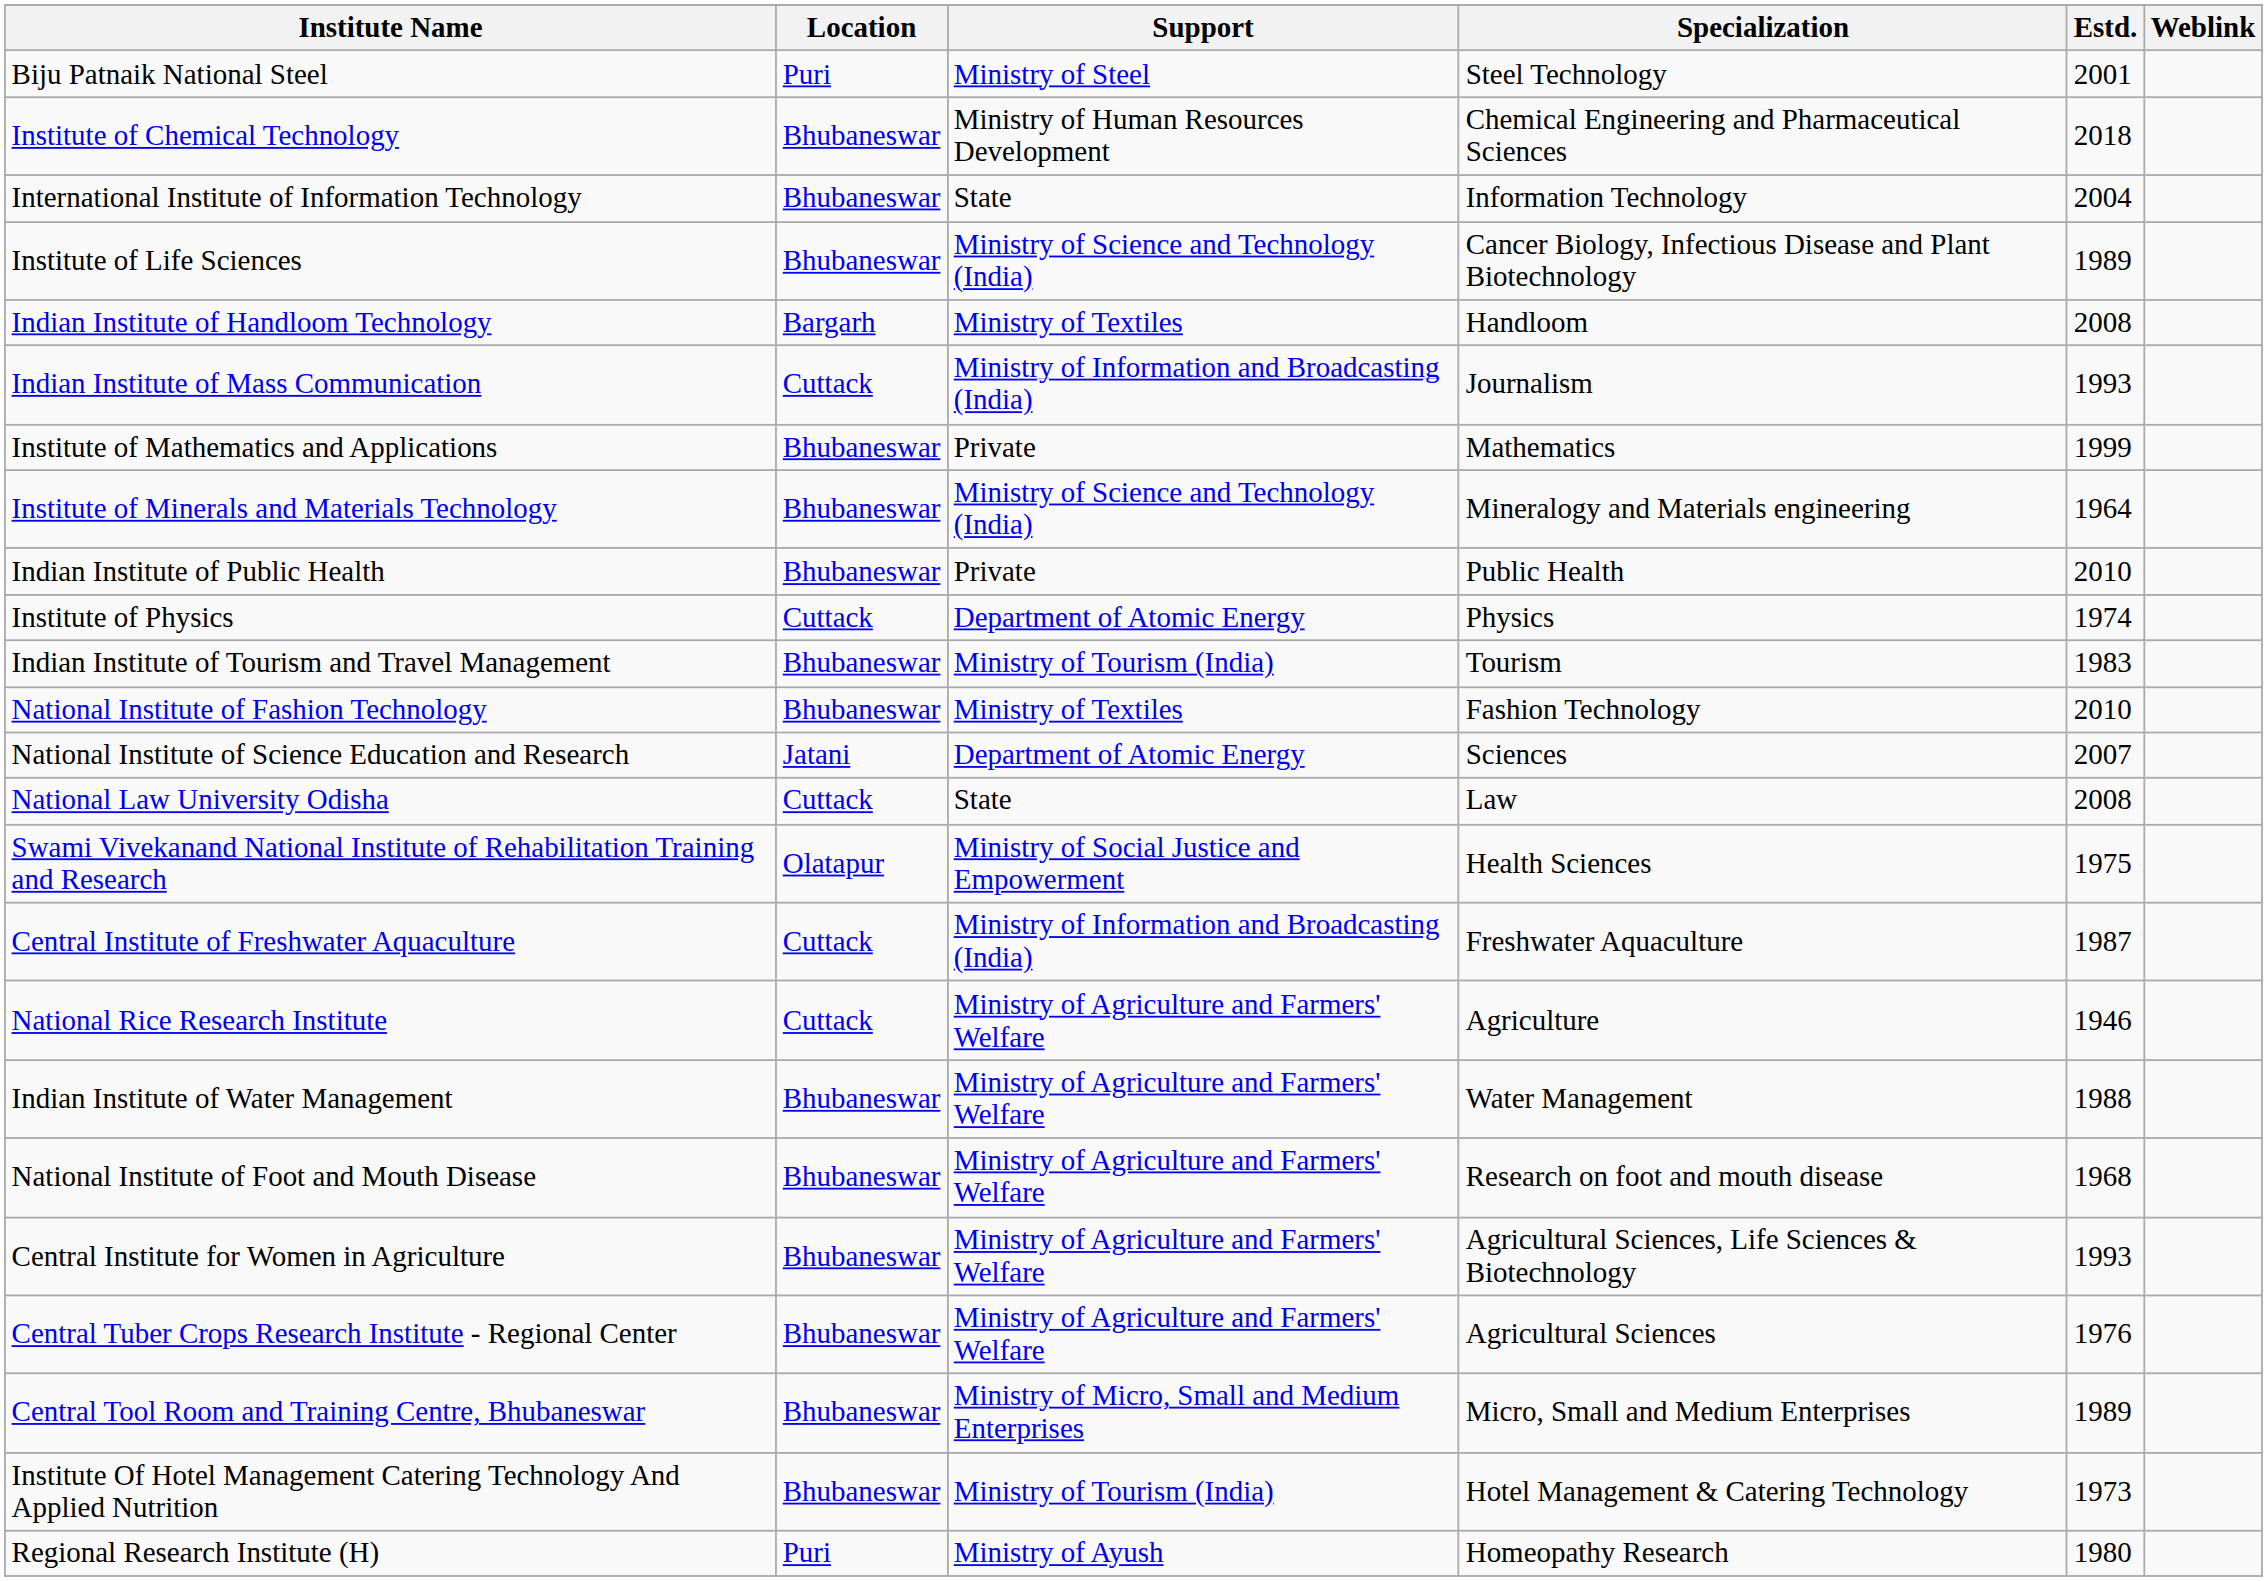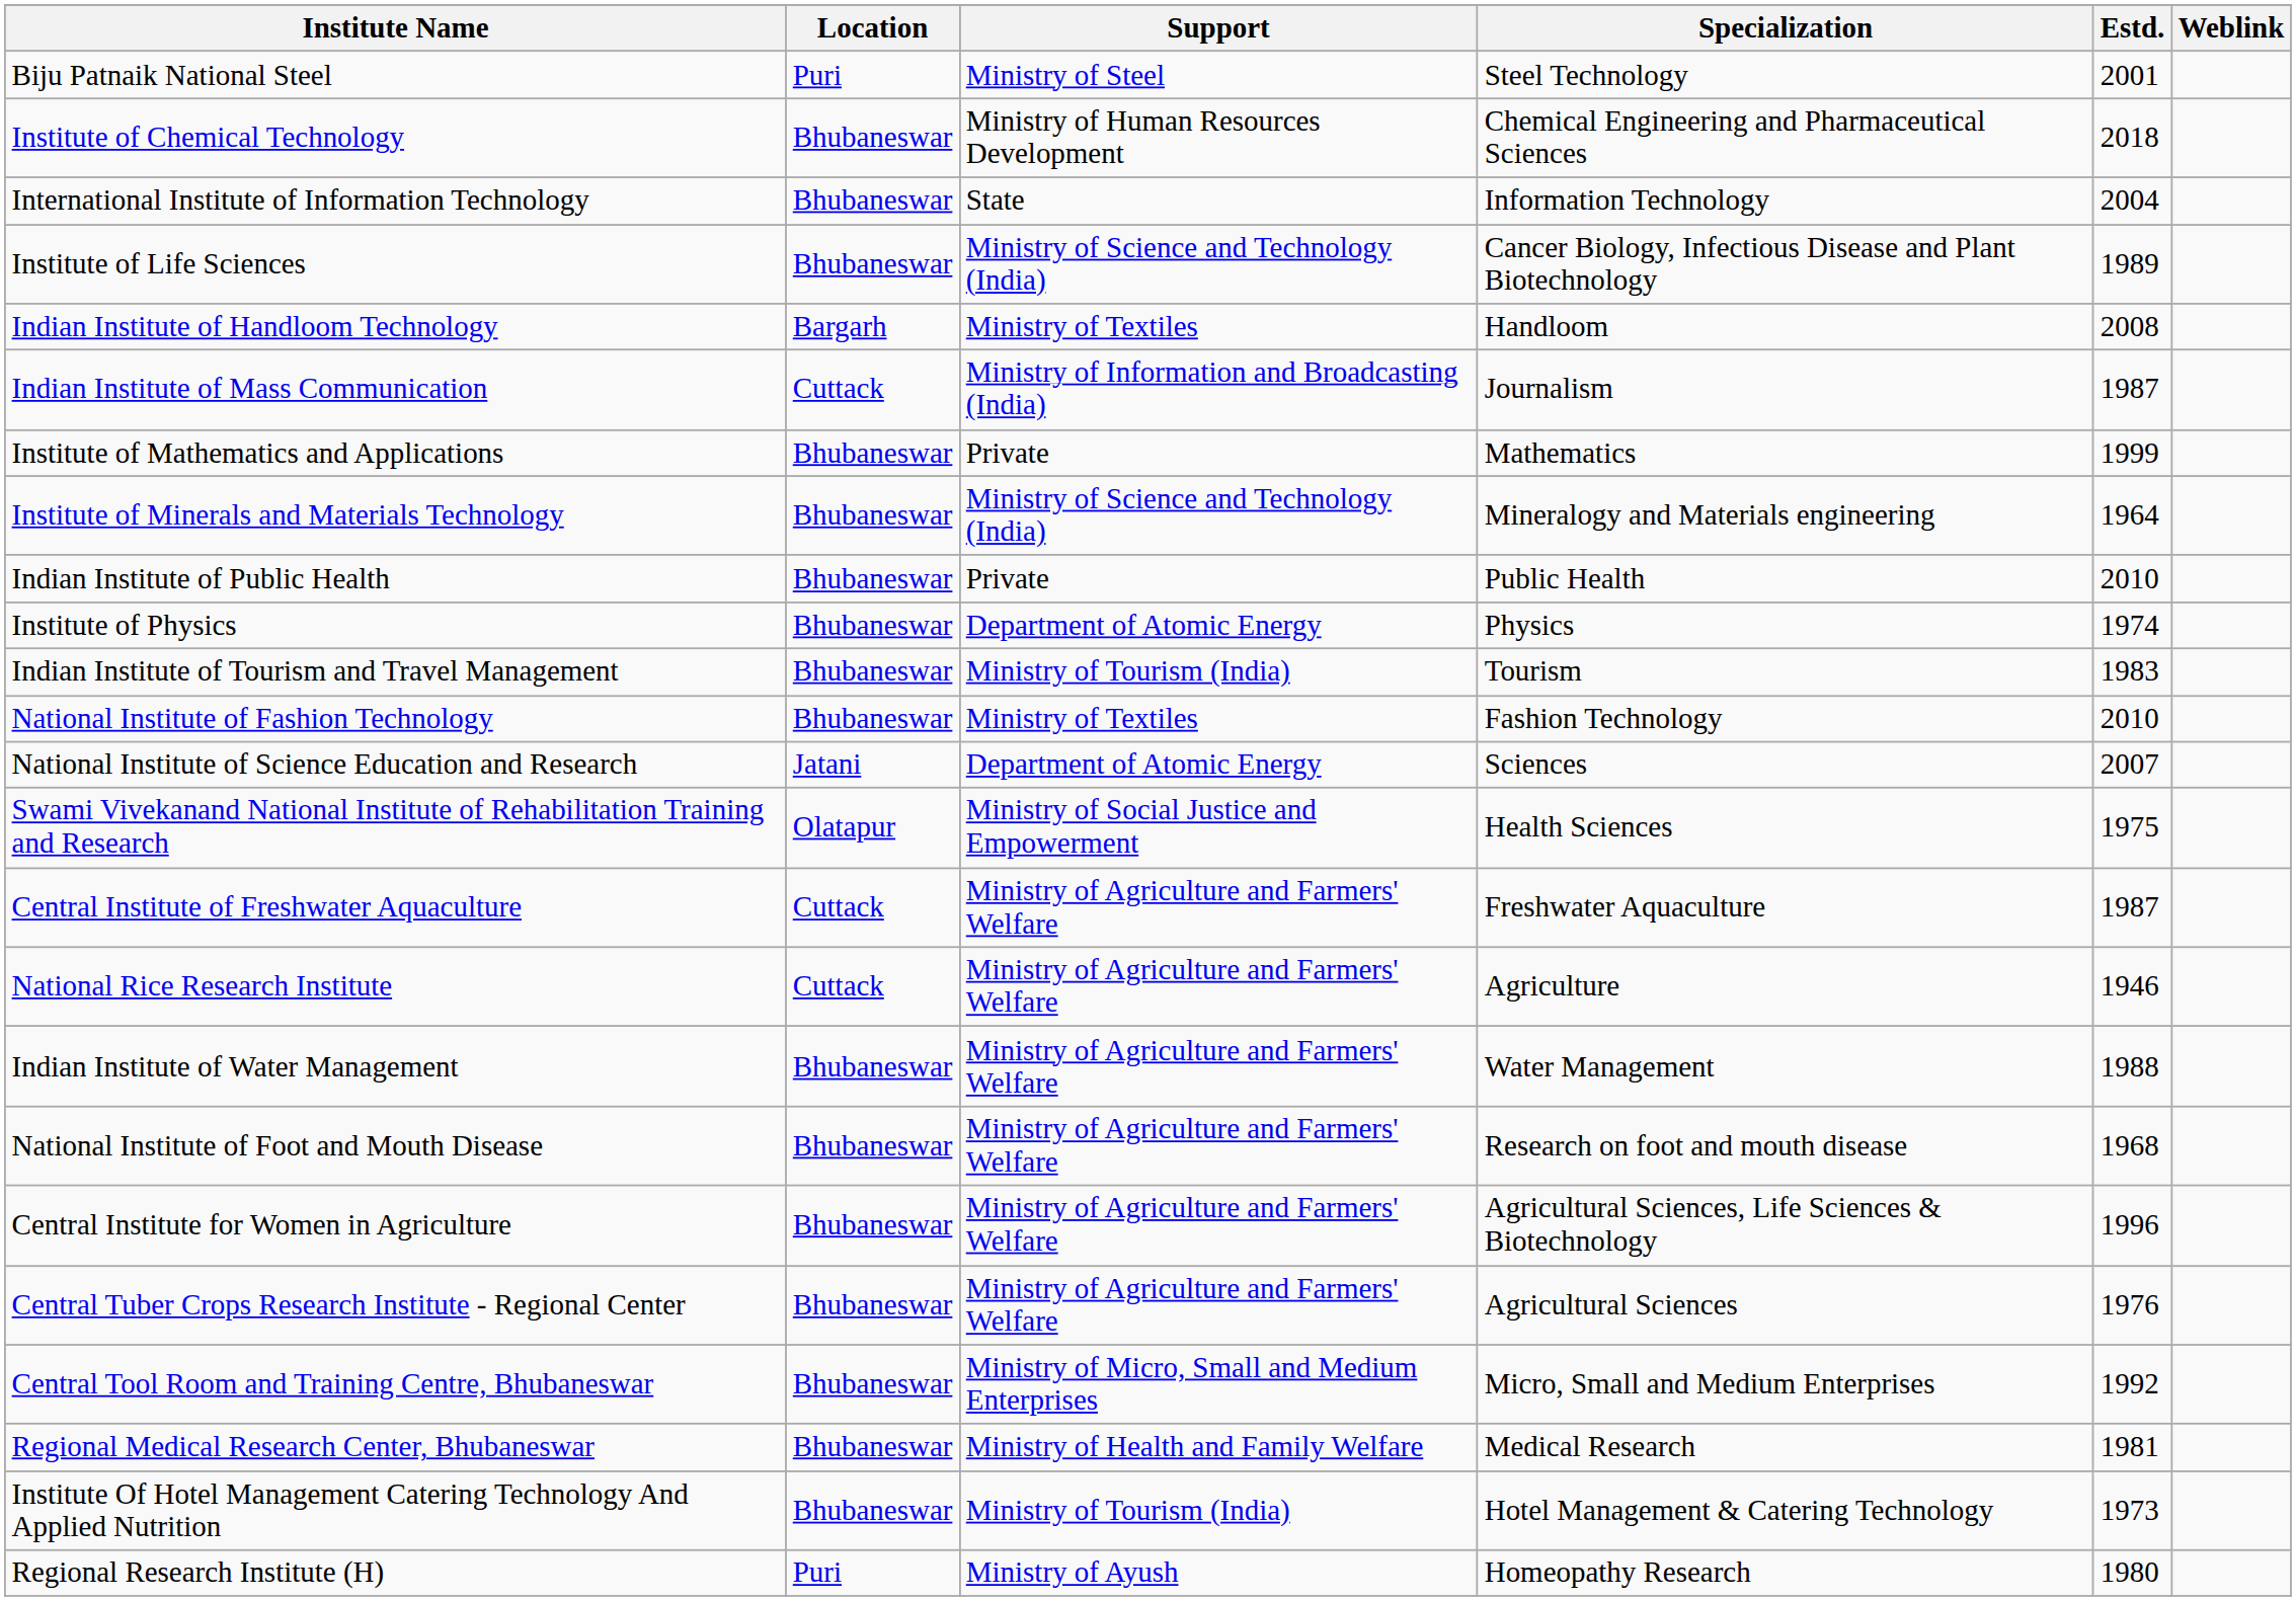Indian Institute of Mass Communication | Estd.: 1993 -> 1987
Institute of Physics | Location: Cuttack -> Bhubaneswar
- row: National Law University Odisha | Cuttack | State | Law | 2008
Central Institute of Freshwater Aquaculture | Support: Ministry of Information and Broadcasting (India) -> Ministry of Agriculture and Farmers' Welfare
Central Institute for Women in Agriculture | Estd.: 1993 -> 1996
Central Tool Room and Training Centre, Bhubaneswar | Estd.: 1989 -> 1992
+ row: Regional Medical Research Center, Bhubaneswar | Bhubaneswar | Ministry of Health and Family Welfare | Medical Research | 1981
